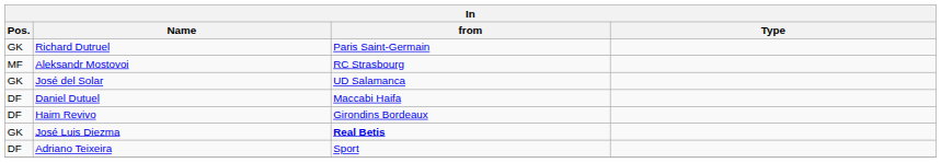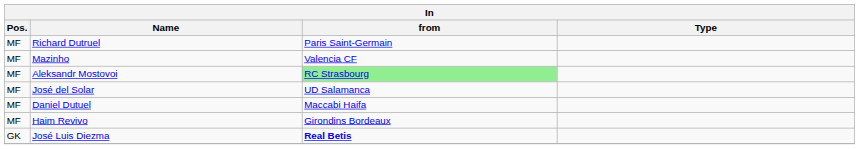Richard Dutruel | Pos.: GK -> MF
+ row: MF | Mazinho | Valencia CF
Aleksandr Mostovoi | from: no background -> lightgreen background
José del Solar | Pos.: GK -> MF
Daniel Dutuel | Pos.: DF -> MF
Haim Revivo | Pos.: DF -> MF
- row: DF | Adriano Teixeira | Sport
